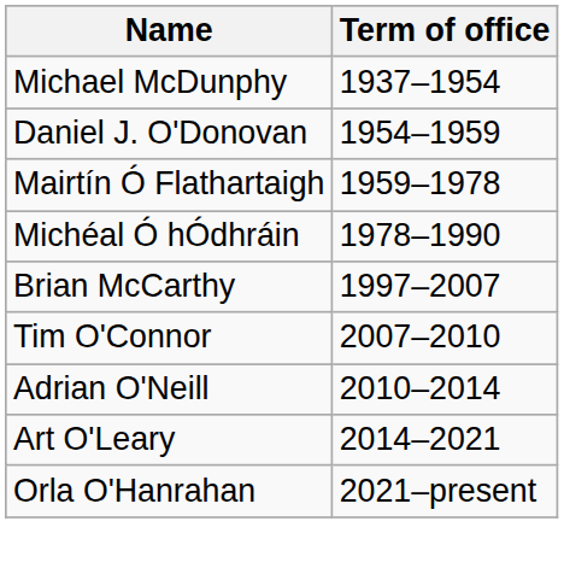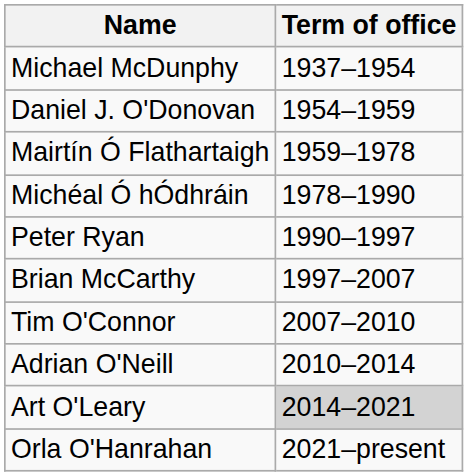+ row: Peter Ryan | 1990–1997
Art O'Leary | Term of office: no background -> lightgrey background
